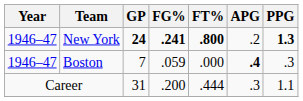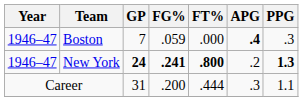rows swapped: New York <-> Boston
